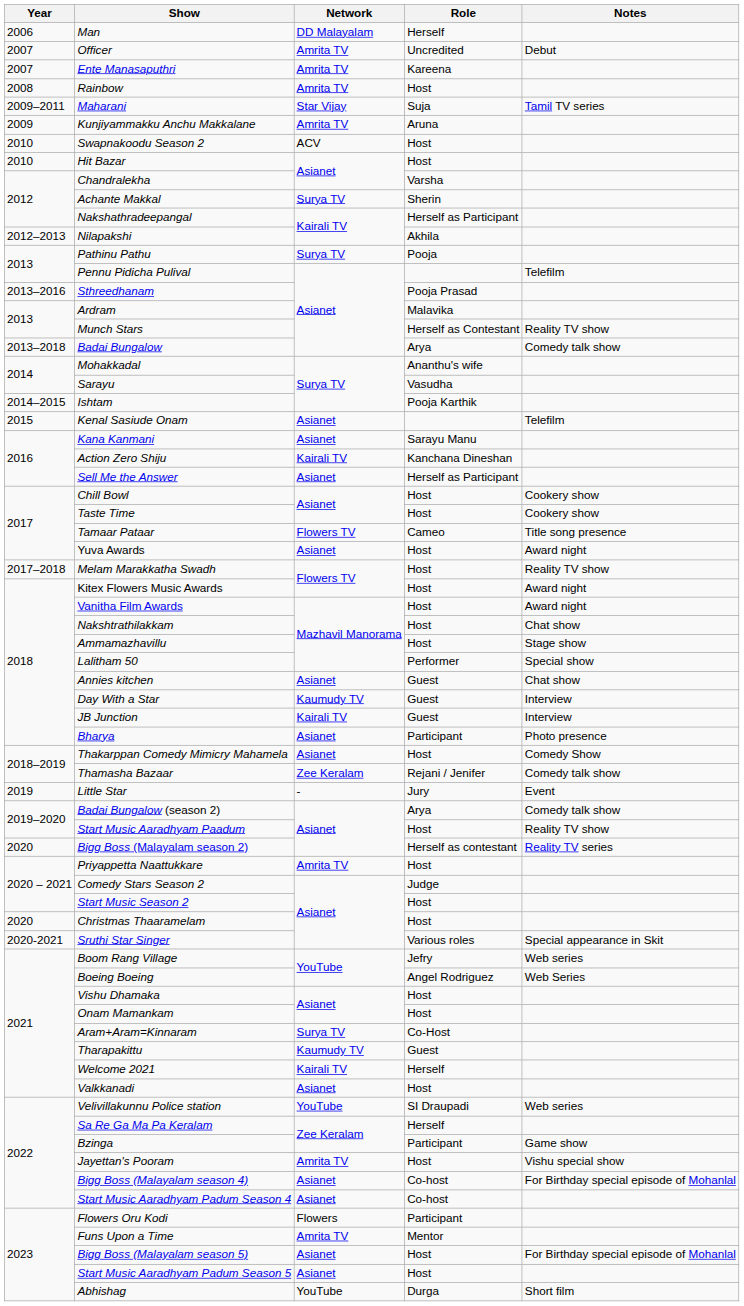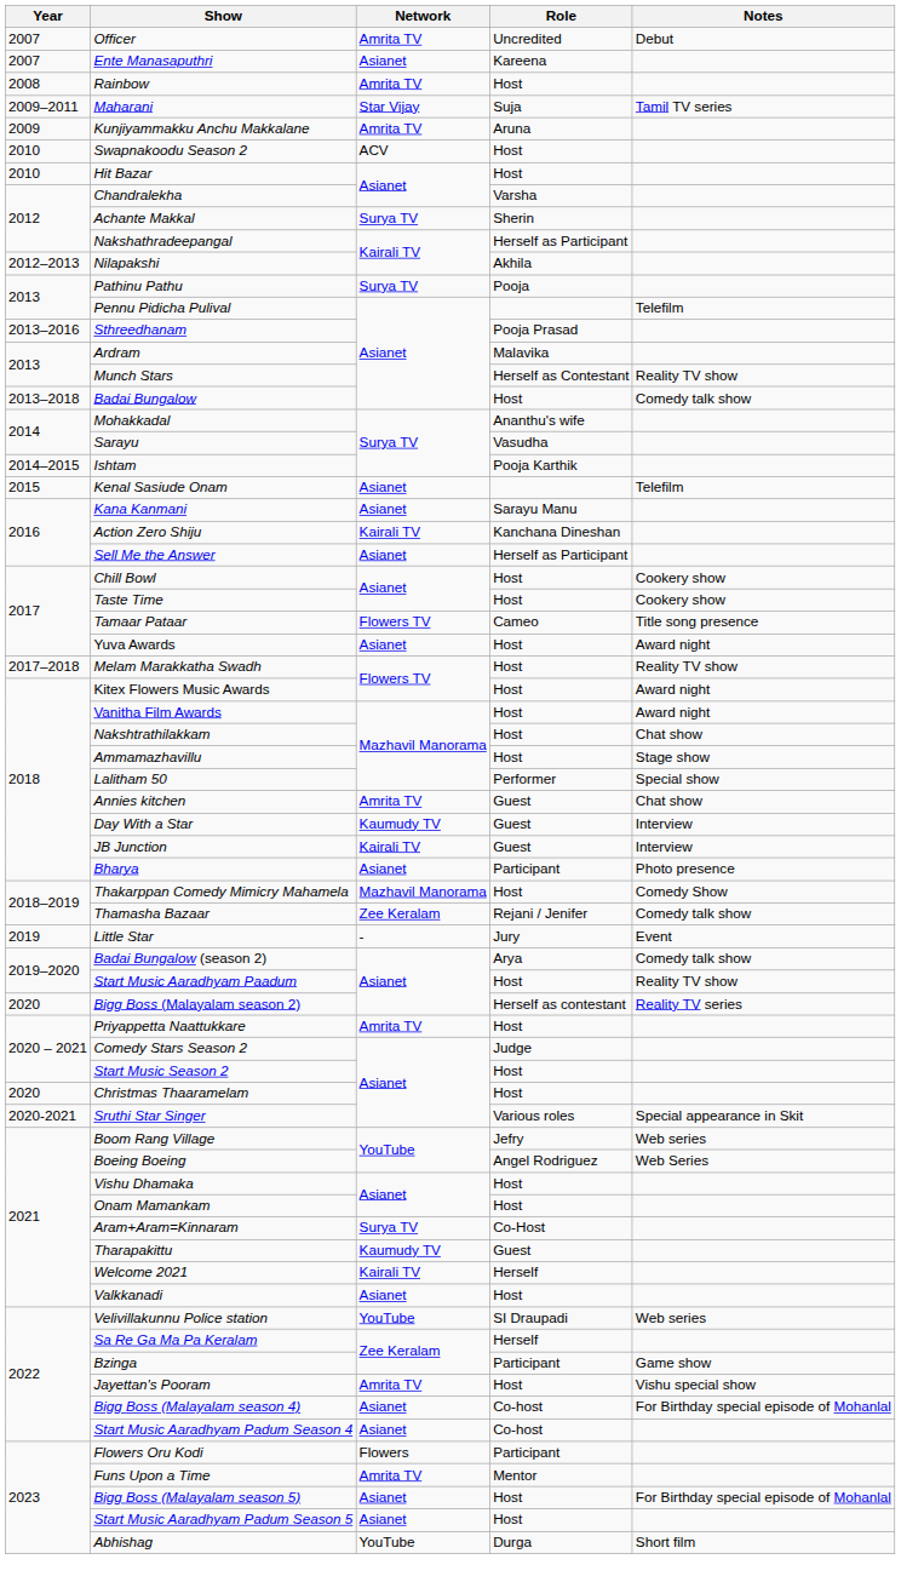- row: 2006 | Man | DD Malayalam | Herself
Ente Manasaputhri | Network: Amrita TV -> Asianet
Badai Bungalow | Role: Arya -> Host
Annies kitchen | Network: Asianet -> Amrita TV
Thakarppan Comedy Mimicry Mahamela | Network: Asianet -> Mazhavil Manorama
